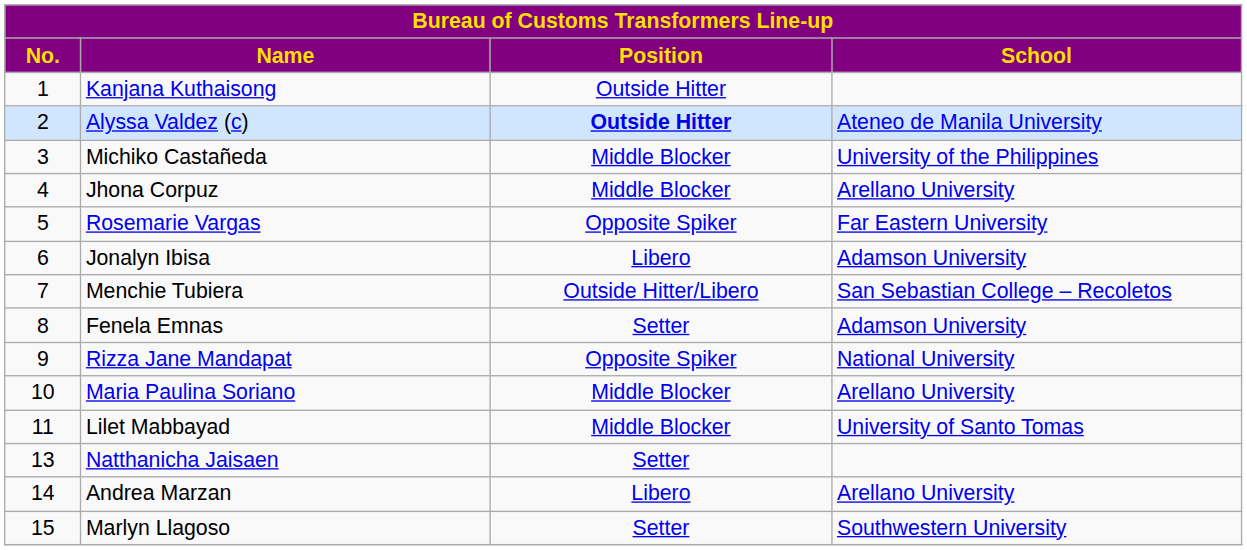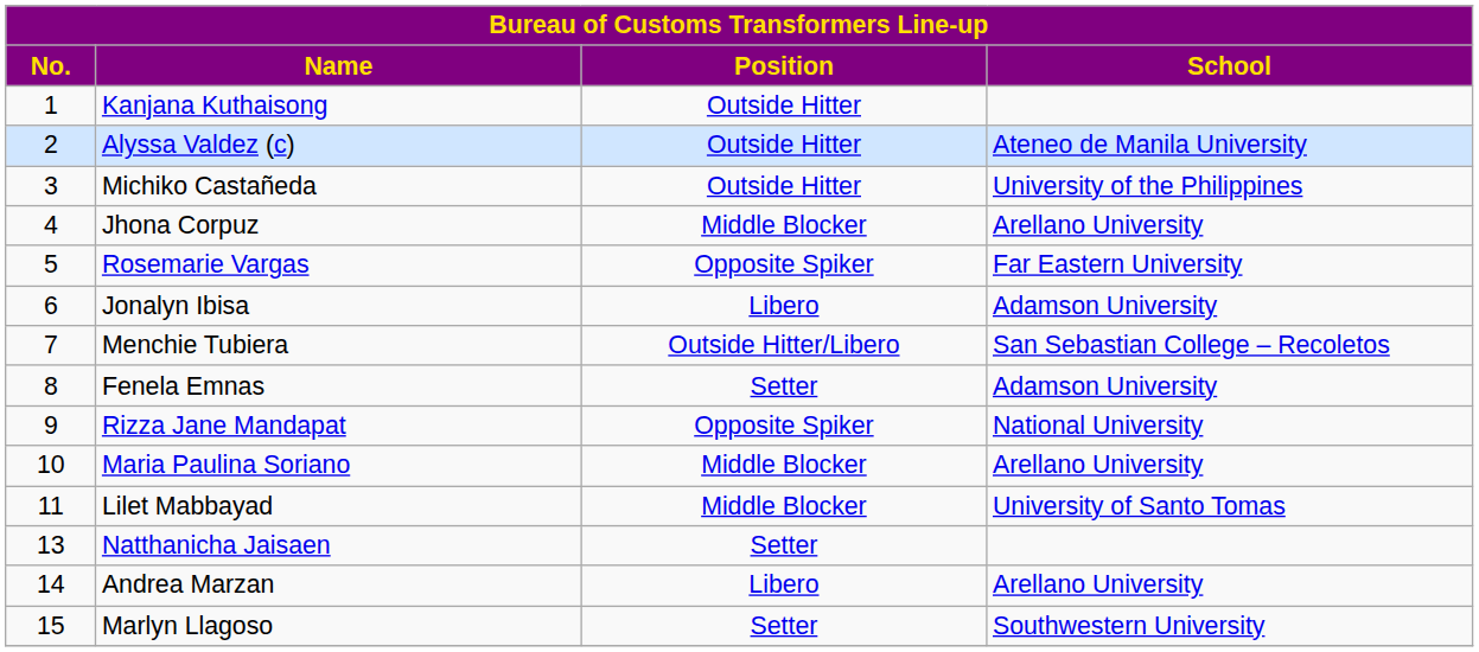Alyssa Valdez (c) | Position: bold -> normal
Michiko Castañeda | Position: Middle Blocker -> Outside Hitter
